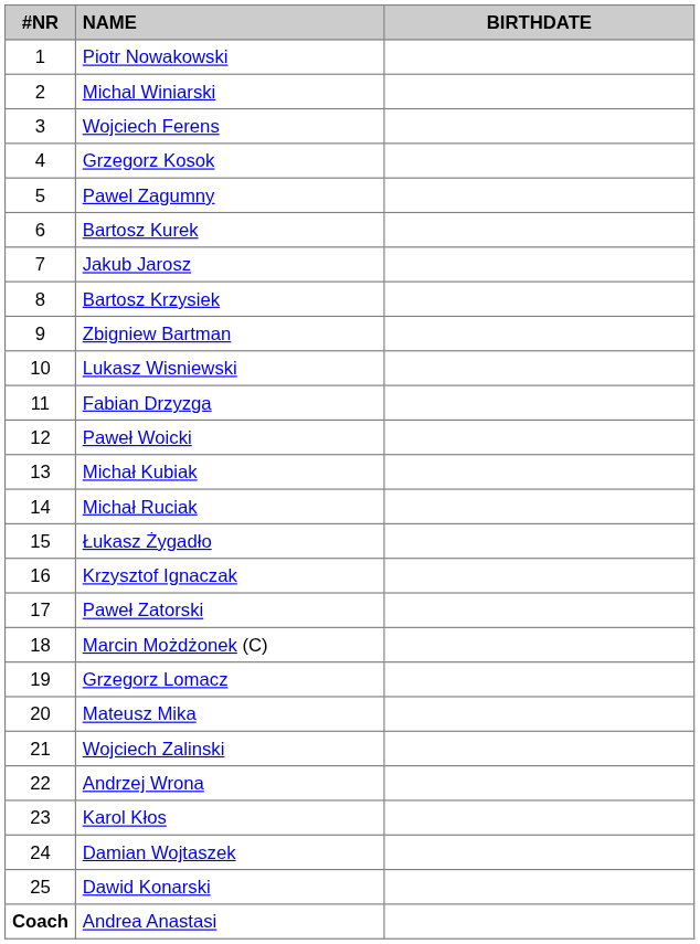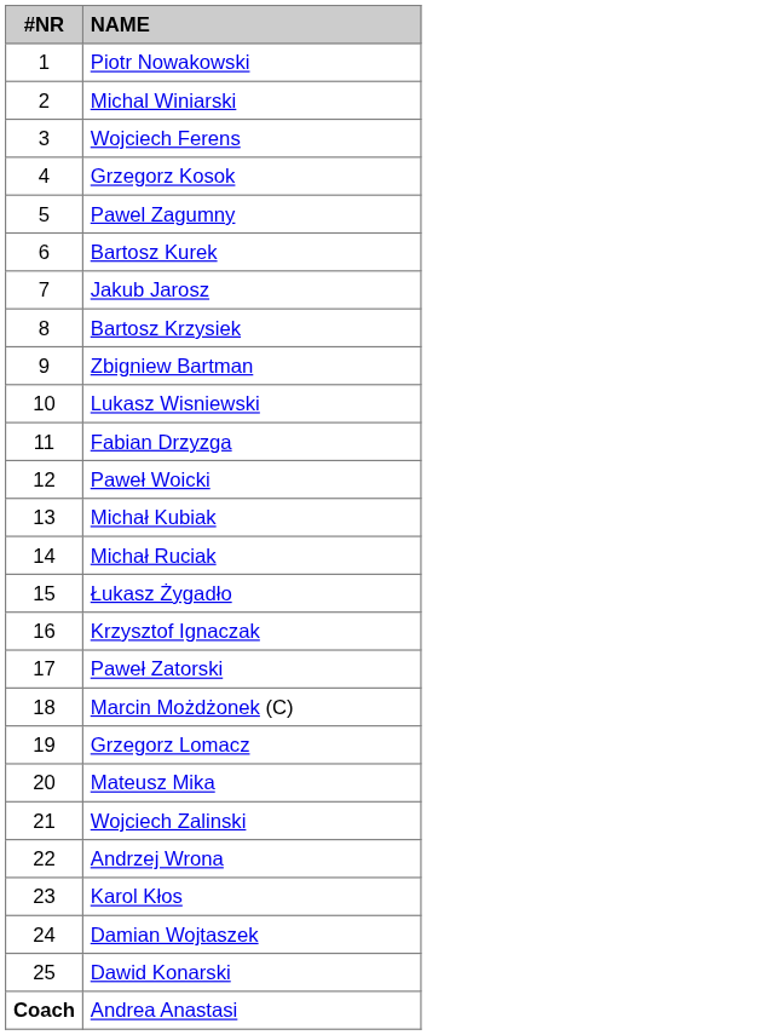- column: BIRTHDATE
